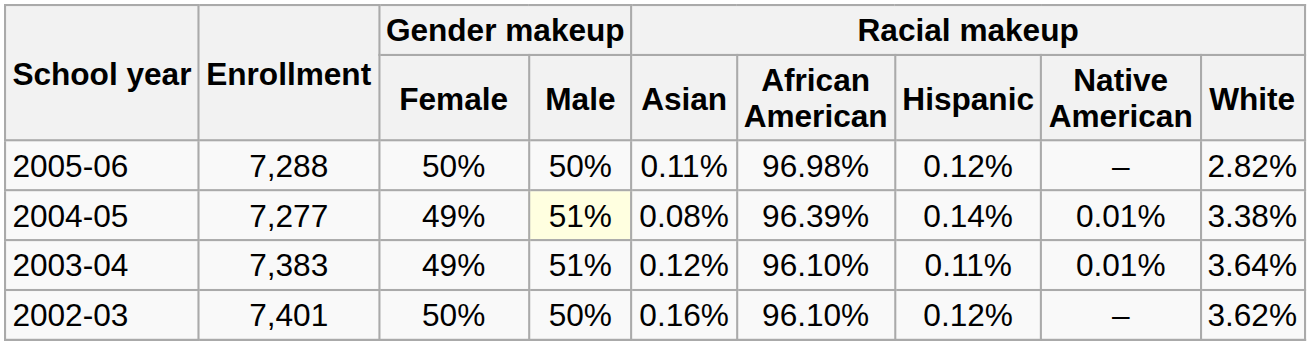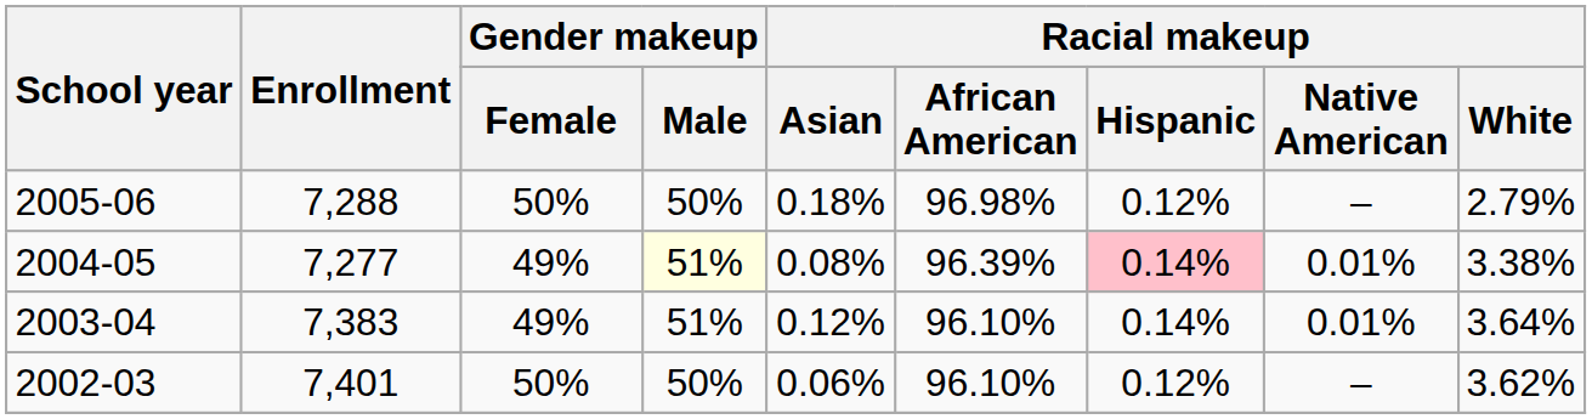2005-06 | Racial makeup / Asian: 0.11% -> 0.18%
2005-06 | Racial makeup / White: 2.82% -> 2.79%
2004-05 | Racial makeup / Hispanic: no background -> pink background
2003-04 | Racial makeup / Hispanic: 0.11% -> 0.14%
2002-03 | Racial makeup / Asian: 0.16% -> 0.06%
